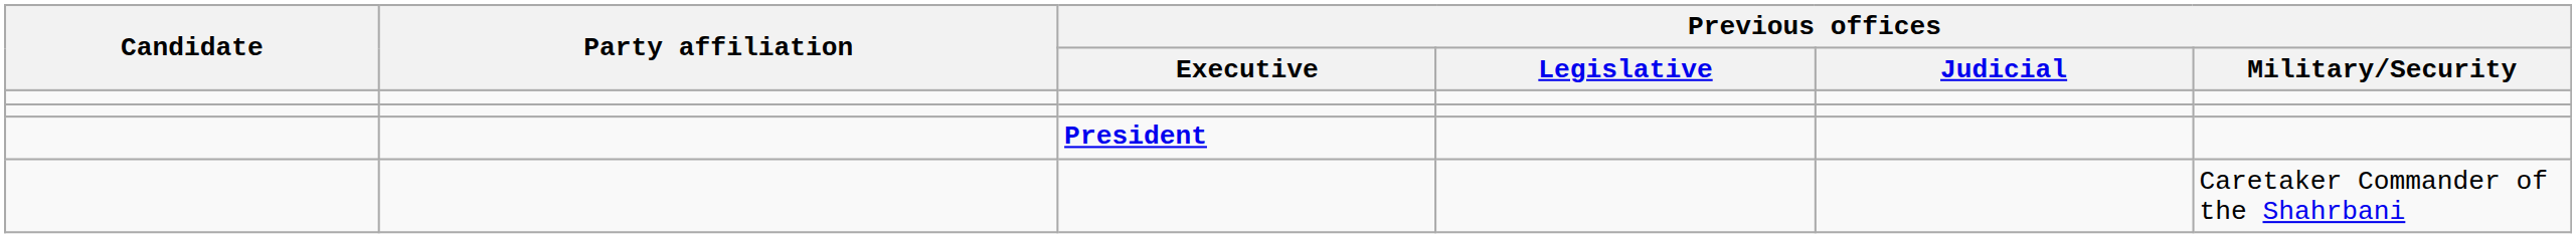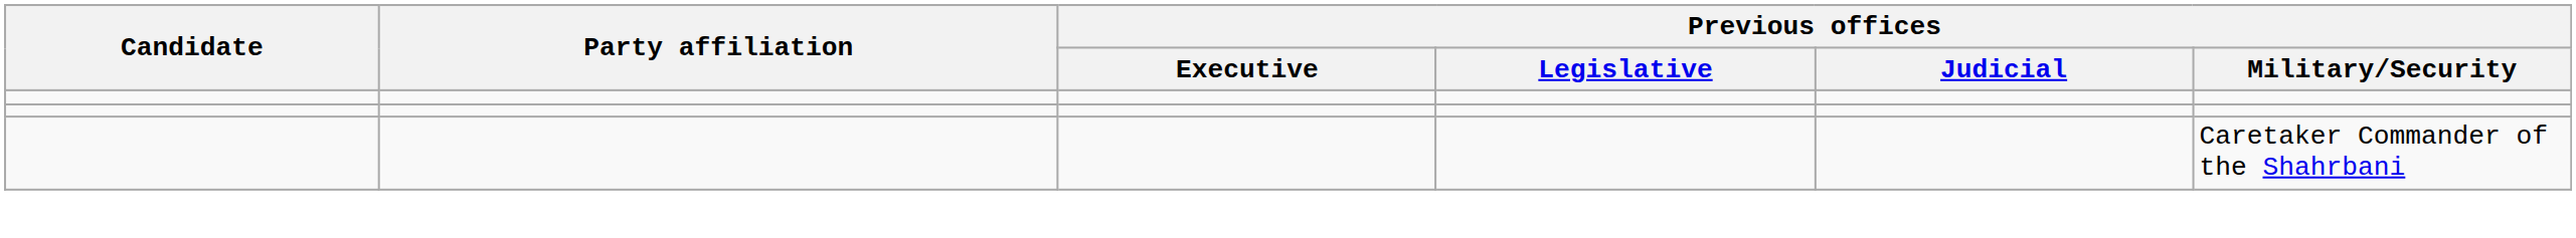- row: President
